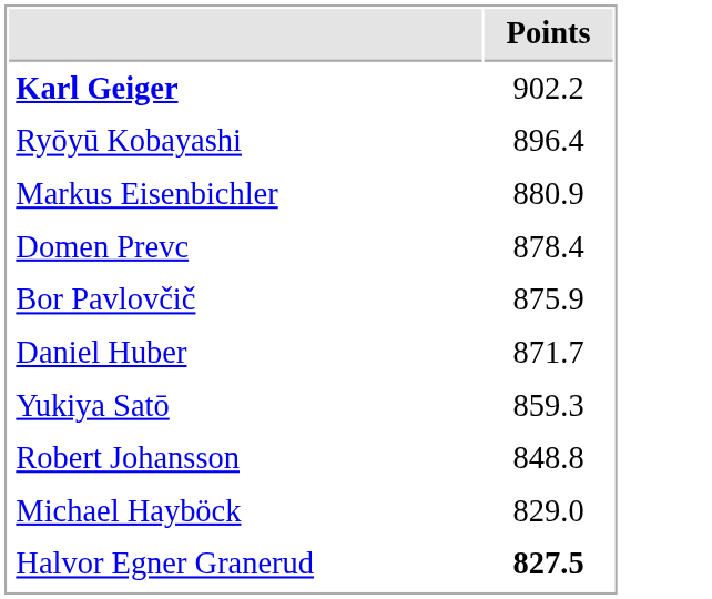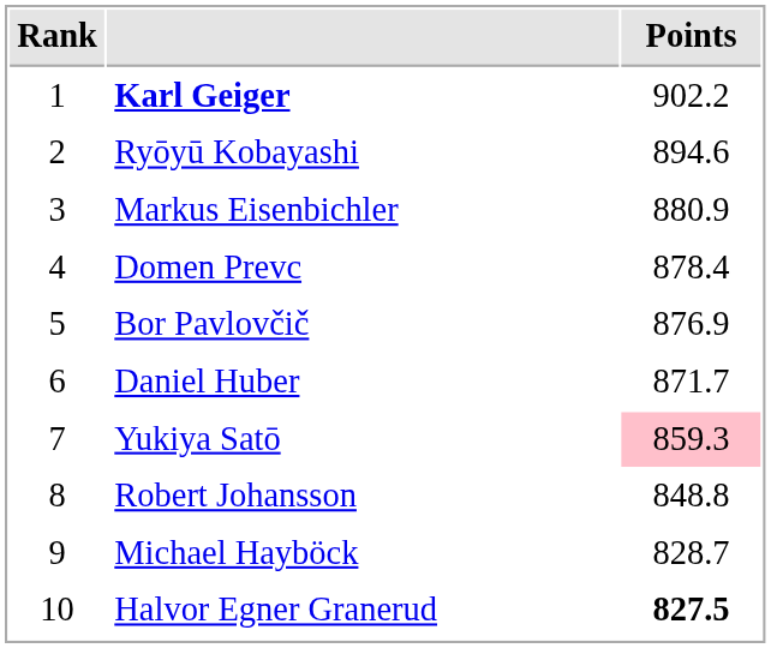+ column: Rank | 1 | 2 | 3 | 4 | 5 | 6 | 7 | 8 | 9 | 10
Ryōyū Kobayashi | Points: 896.4 -> 894.6
Bor Pavlovčič | Points: 875.9 -> 876.9
Yukiya Satō | Points: no background -> pink background
Michael Hayböck | Points: 829.0 -> 828.7
